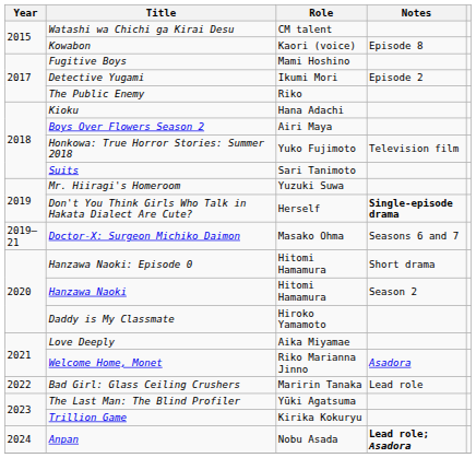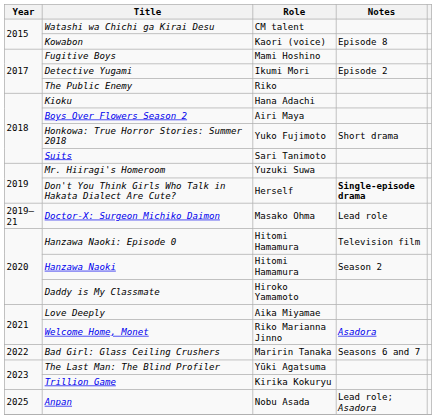Honkowa: True Horror Stories: Summer 2018 | Notes: Television film -> Short drama
Doctor-X: Surgeon Michiko Daimon | Notes: Seasons 6 and 7 -> Lead role
Hanzawa Naoki: Episode 0 | Notes: Short drama -> Television film
Bad Girl: Glass Ceiling Crushers | Notes: Lead role -> Seasons 6 and 7
Anpan | Year: 2024 -> 2025
Anpan | Notes: bold -> normal
